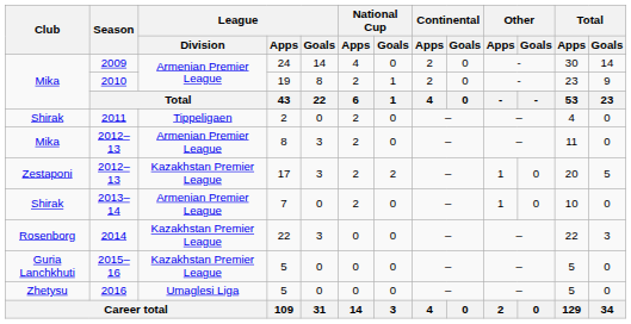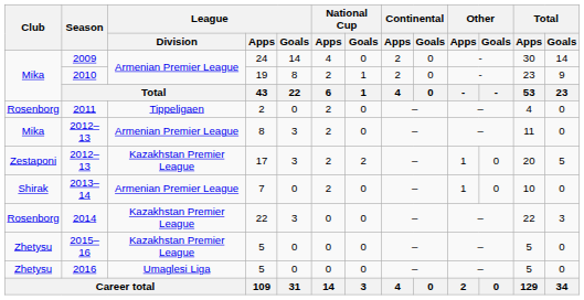2011 | Club: Shirak -> Rosenborg
2015–16 | Club: Guria Lanchkhuti -> Zhetysu
